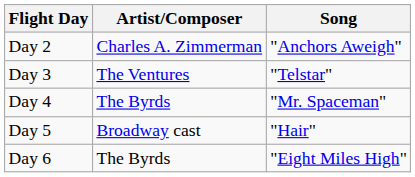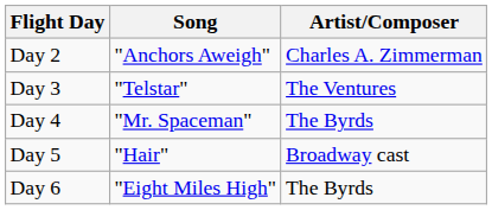columns swapped: Song <-> Artist/Composer
